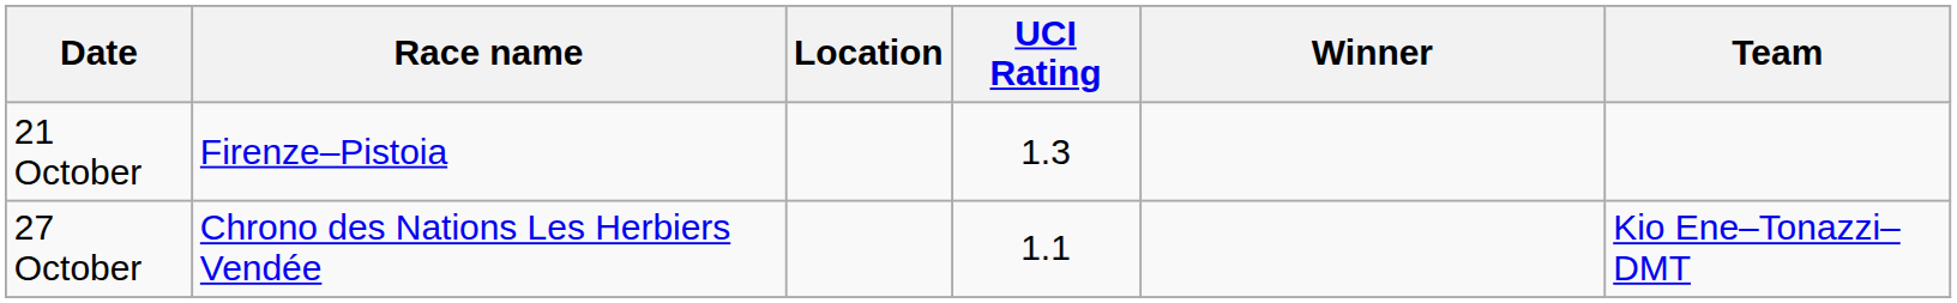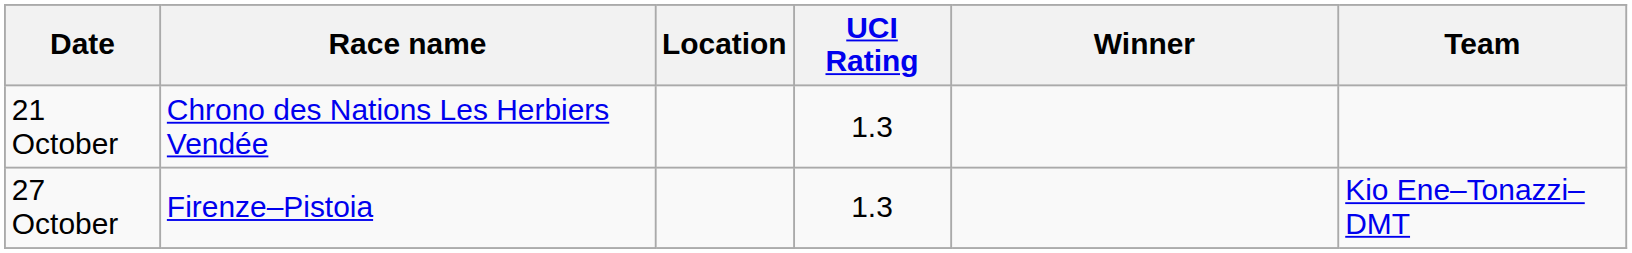21 October | Race name: Firenze–Pistoia -> Chrono des Nations Les Herbiers Vendée
27 October | Race name: Chrono des Nations Les Herbiers Vendée -> Firenze–Pistoia
27 October | UCI Rating: 1.1 -> 1.3
